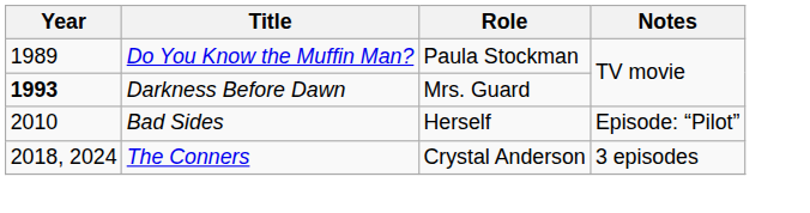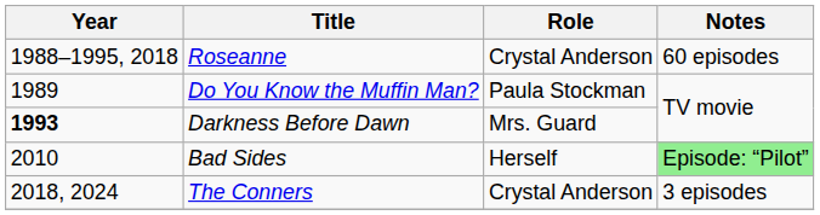+ row: 1988–1995, 2018 | Roseanne | Crystal Anderson | 60 episodes
Bad Sides | Notes: no background -> lightgreen background
